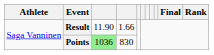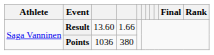Result | column 3: 11.90 -> 13.60
Points | column 3: lightgreen background -> no background
Points | column 4: 830 -> 380
